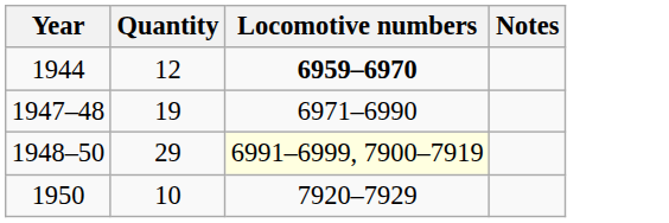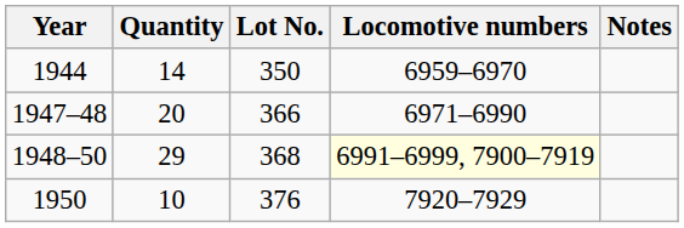+ column: Lot No. | 350 | 366 | 368 | 376
1944 | Quantity: 12 -> 14
1944 | Locomotive numbers: bold -> normal
1947–48 | Quantity: 19 -> 20
